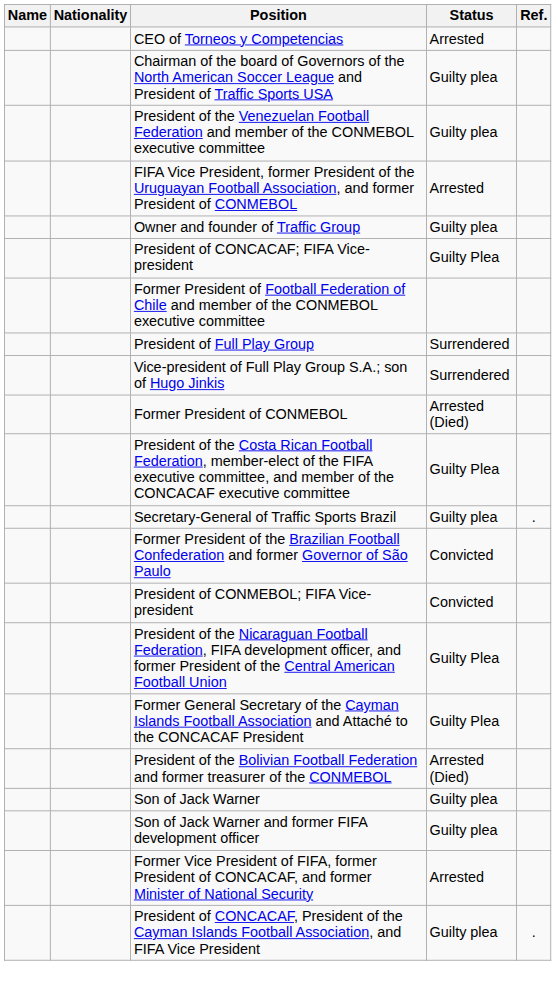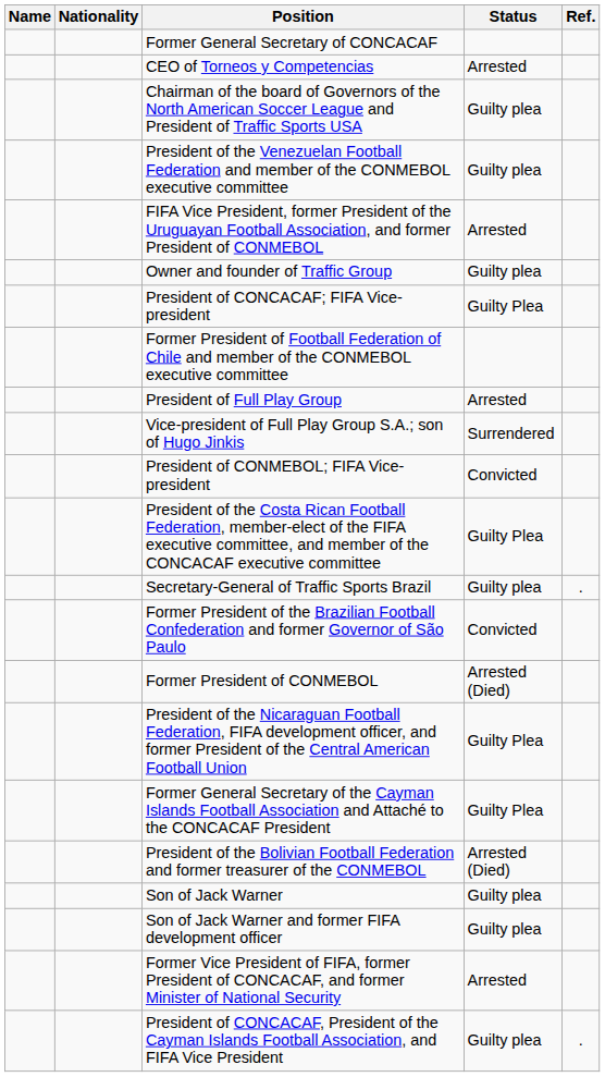+ row: Former General Secretary of CONCACAF
President of Full Play Group | Status: Surrendered -> Arrested
rows swapped: Former President of CONMEBOL <-> President of CONMEBOL; FIFA Vice-president
